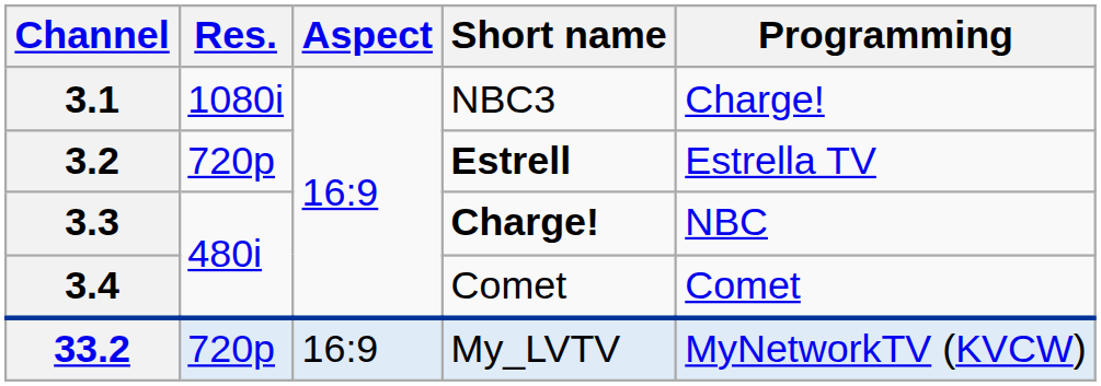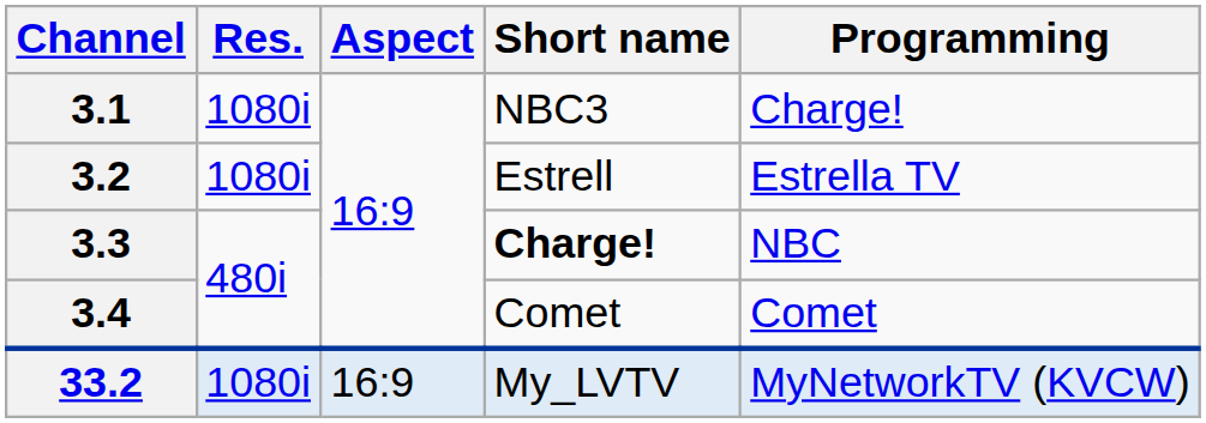3.2 | Res.: 720p -> 1080i
3.2 | Short name: bold -> normal
33.2 | Res.: 720p -> 1080i
